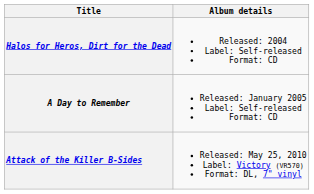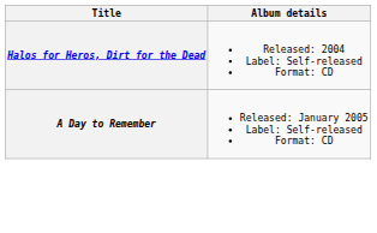- row: Attack of the Killer B-Sides | Released: May 25, 2010 Label: Victory (VR570) Format: DL, 7" vinyl
